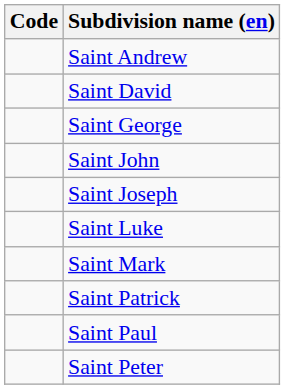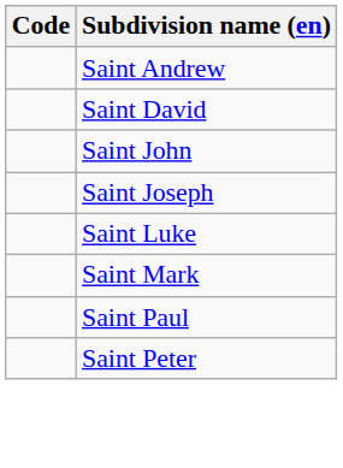- row: Saint George
- row: Saint Patrick
